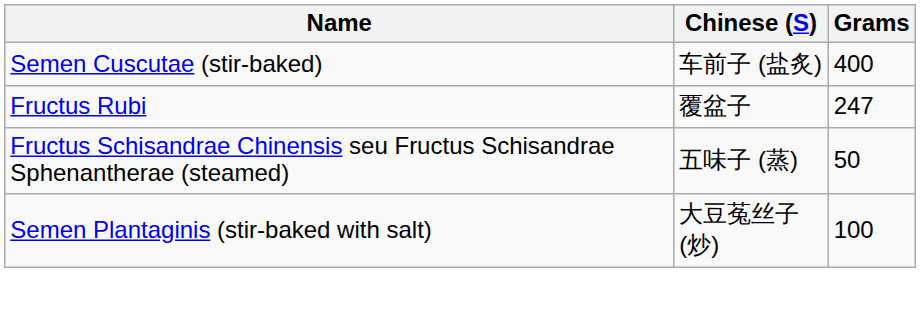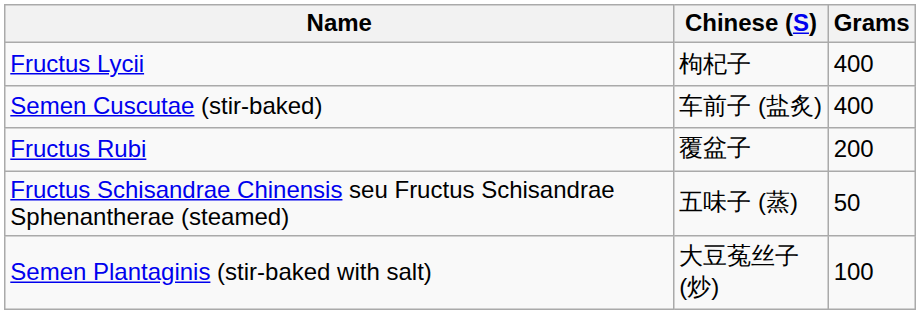+ row: Fructus Lycii | 枸杞子 | 400
Fructus Rubi | Grams: 247 -> 200
